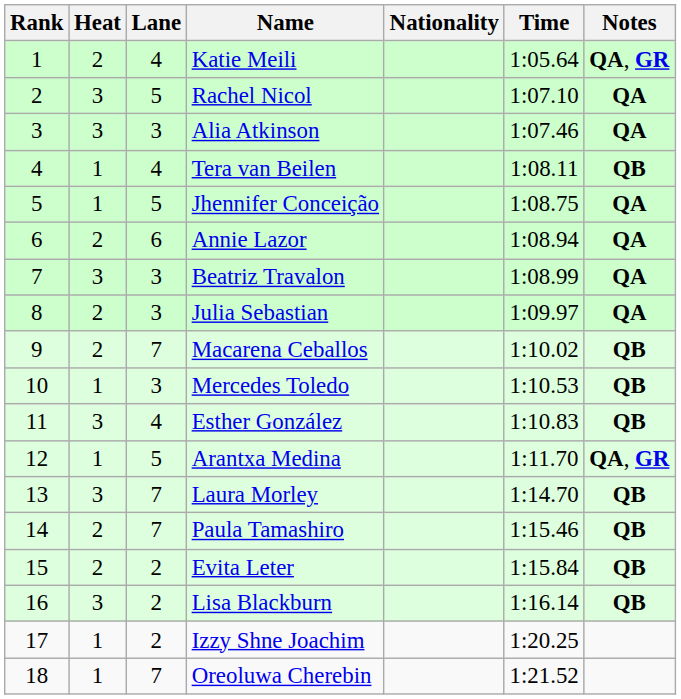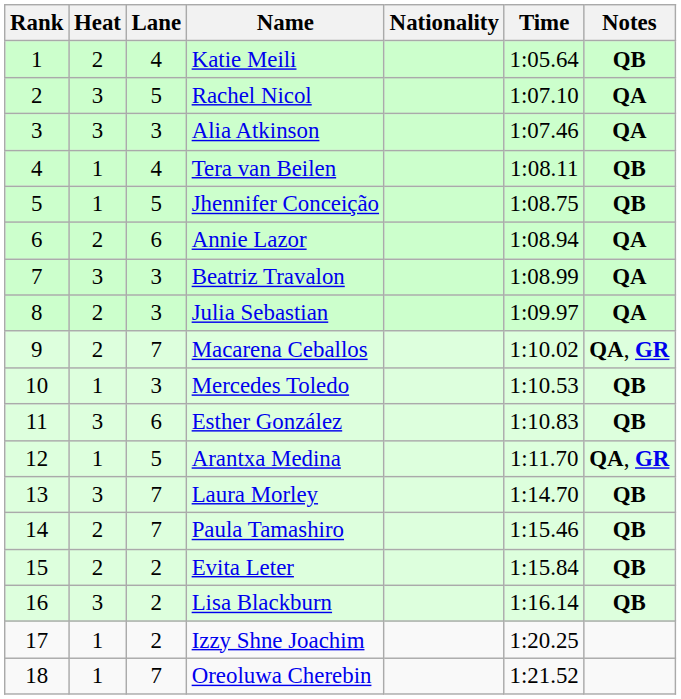Katie Meili | Notes: QA, GR -> QB
Jhennifer Conceição | Notes: QA -> QB
Macarena Ceballos | Notes: QB -> QA, GR
Esther González | Lane: 4 -> 6
